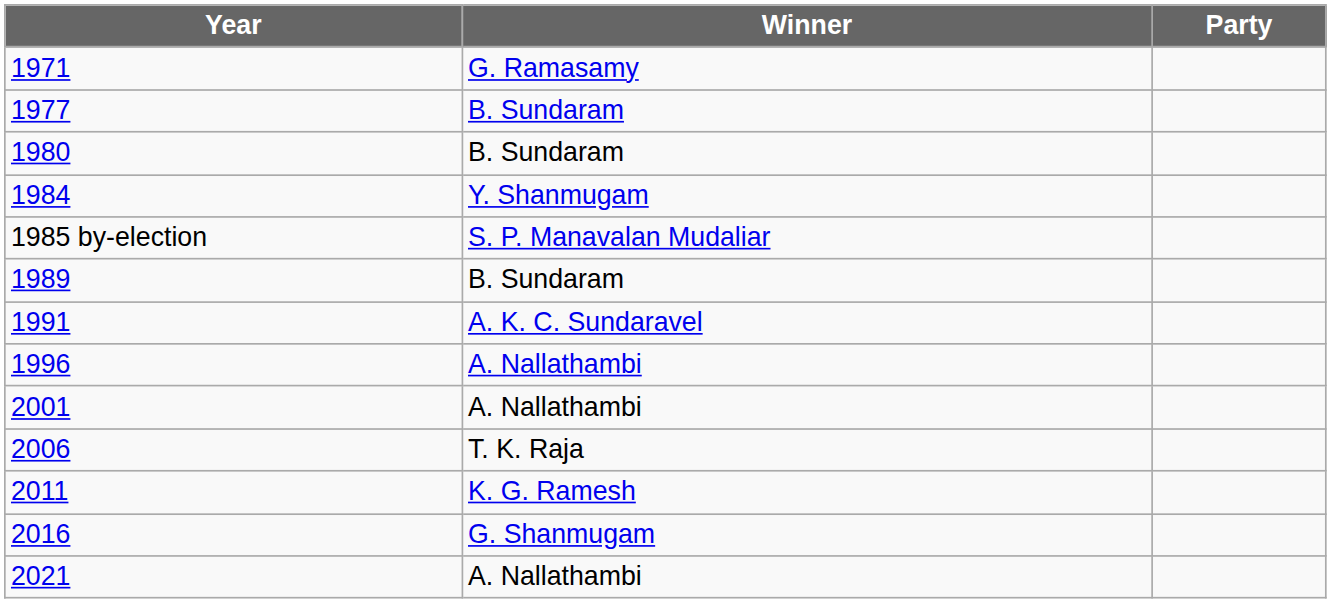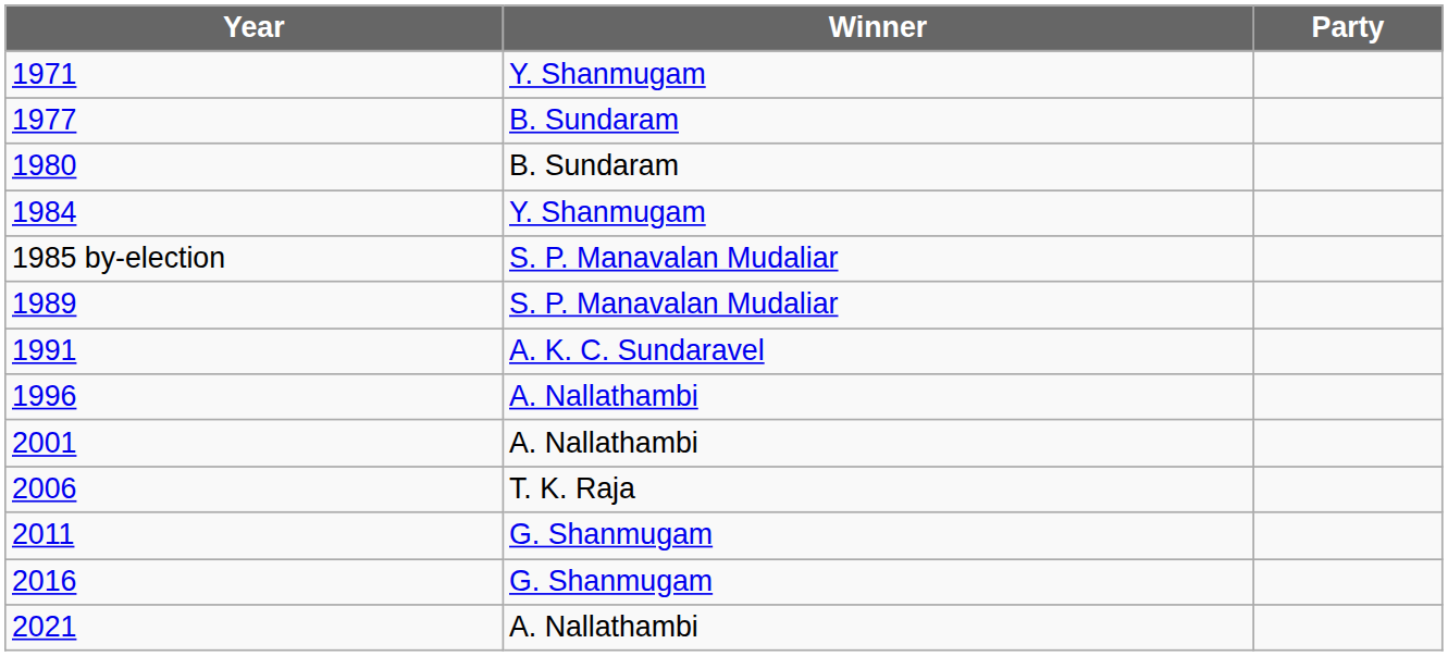1971 | Winner: G. Ramasamy -> Y. Shanmugam
1989 | Winner: B. Sundaram -> S. P. Manavalan Mudaliar
2011 | Winner: K. G. Ramesh -> G. Shanmugam
